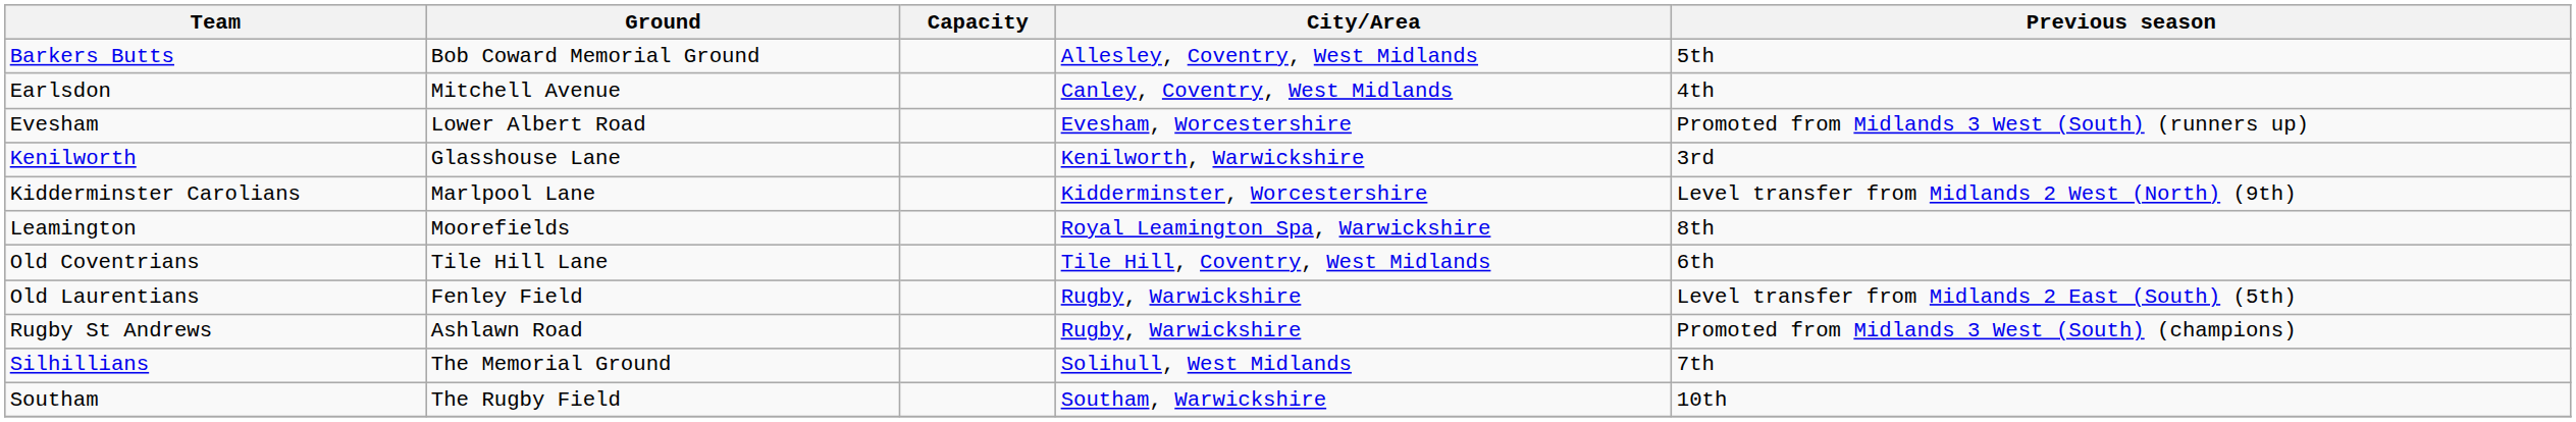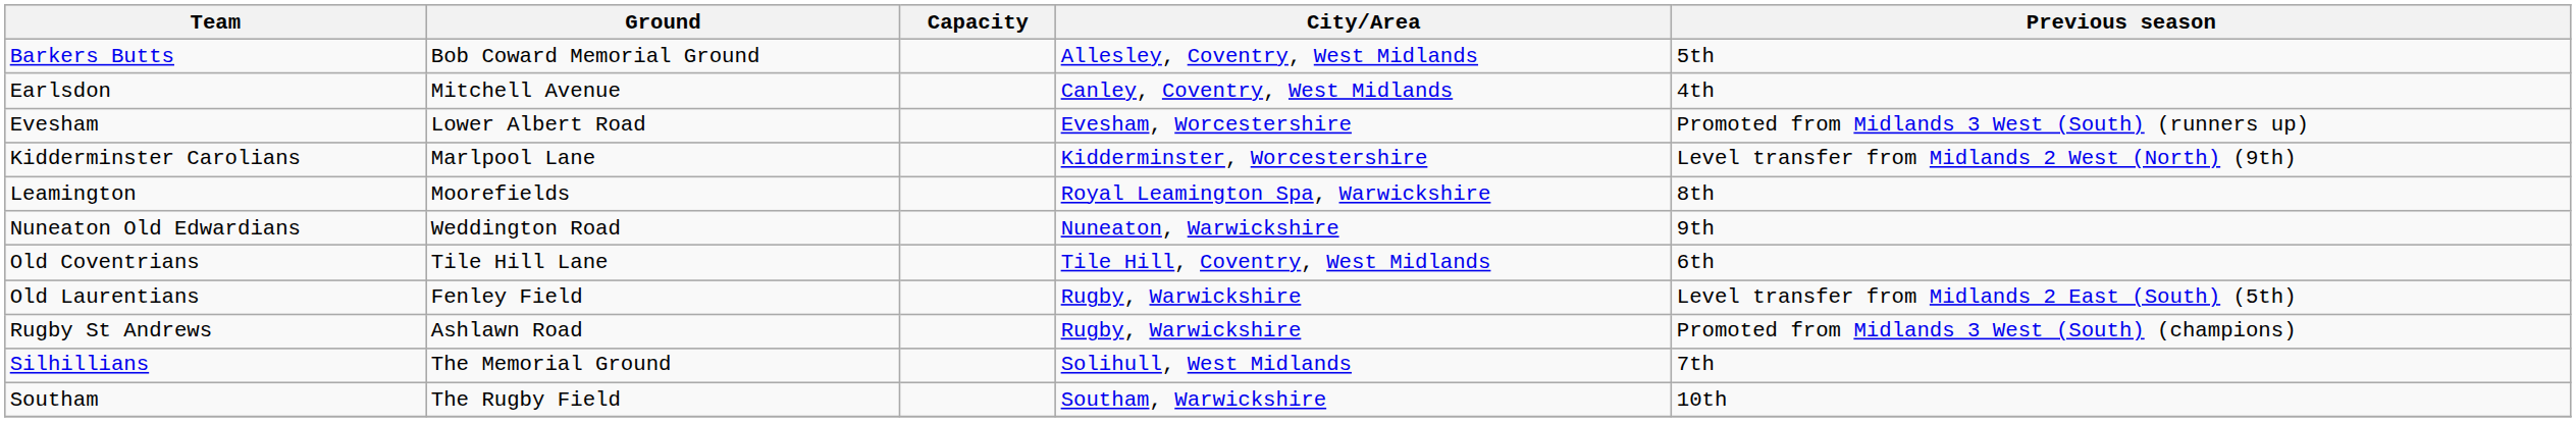- row: Kenilworth | Glasshouse Lane | Kenilworth, Warwickshire | 3rd
+ row: Nuneaton Old Edwardians | Weddington Road | Nuneaton, Warwickshire | 9th
